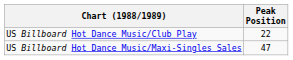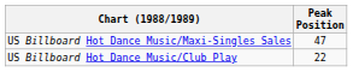rows swapped: US Billboard Hot Dance Music/Club Play <-> US Billboard Hot Dance Music/Maxi-Singles Sales
